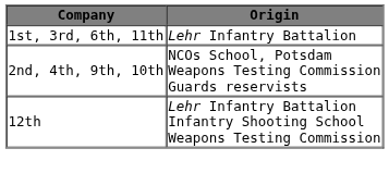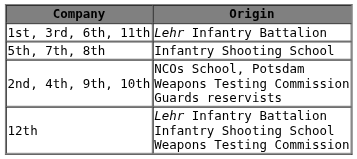+ row: 5th, 7th, 8th | Infantry Shooting School
